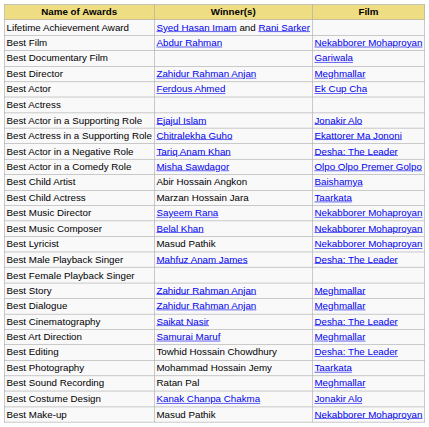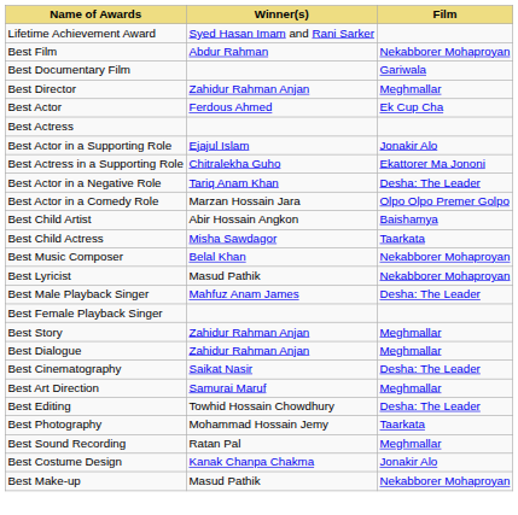Best Actor in a Comedy Role | Winner(s): Misha Sawdagor -> Marzan Hossain Jara
Best Child Actress | Winner(s): Marzan Hossain Jara -> Misha Sawdagor
- row: Best Music Director | Sayeem Rana | Nekabborer Mohaproyan
